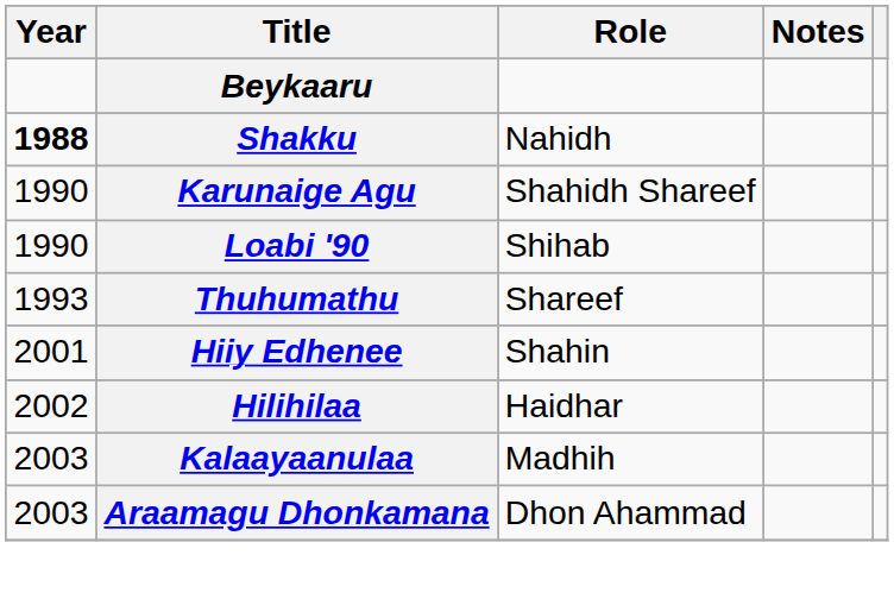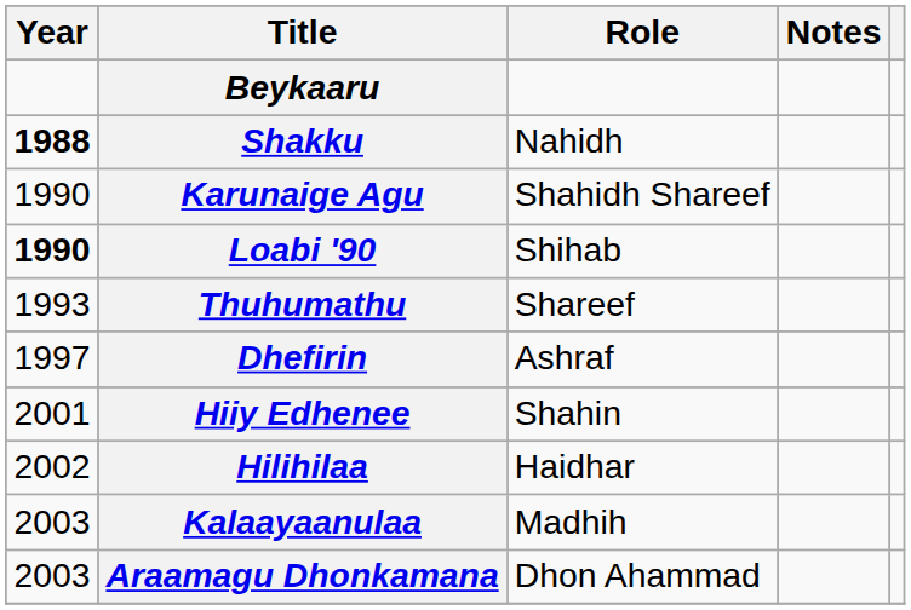Loabi '90 | Year: normal -> bold
+ row: 1997 | Dhefirin | Ashraf
